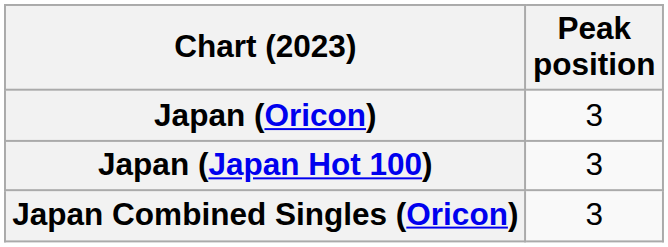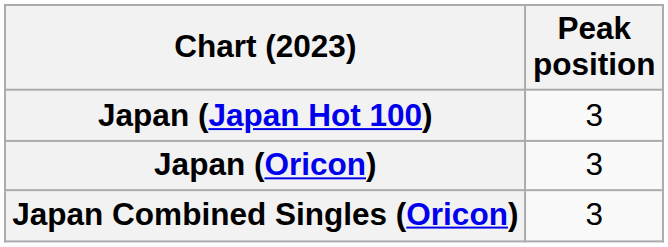rows swapped: Japan (Japan Hot 100) <-> Japan (Oricon)
